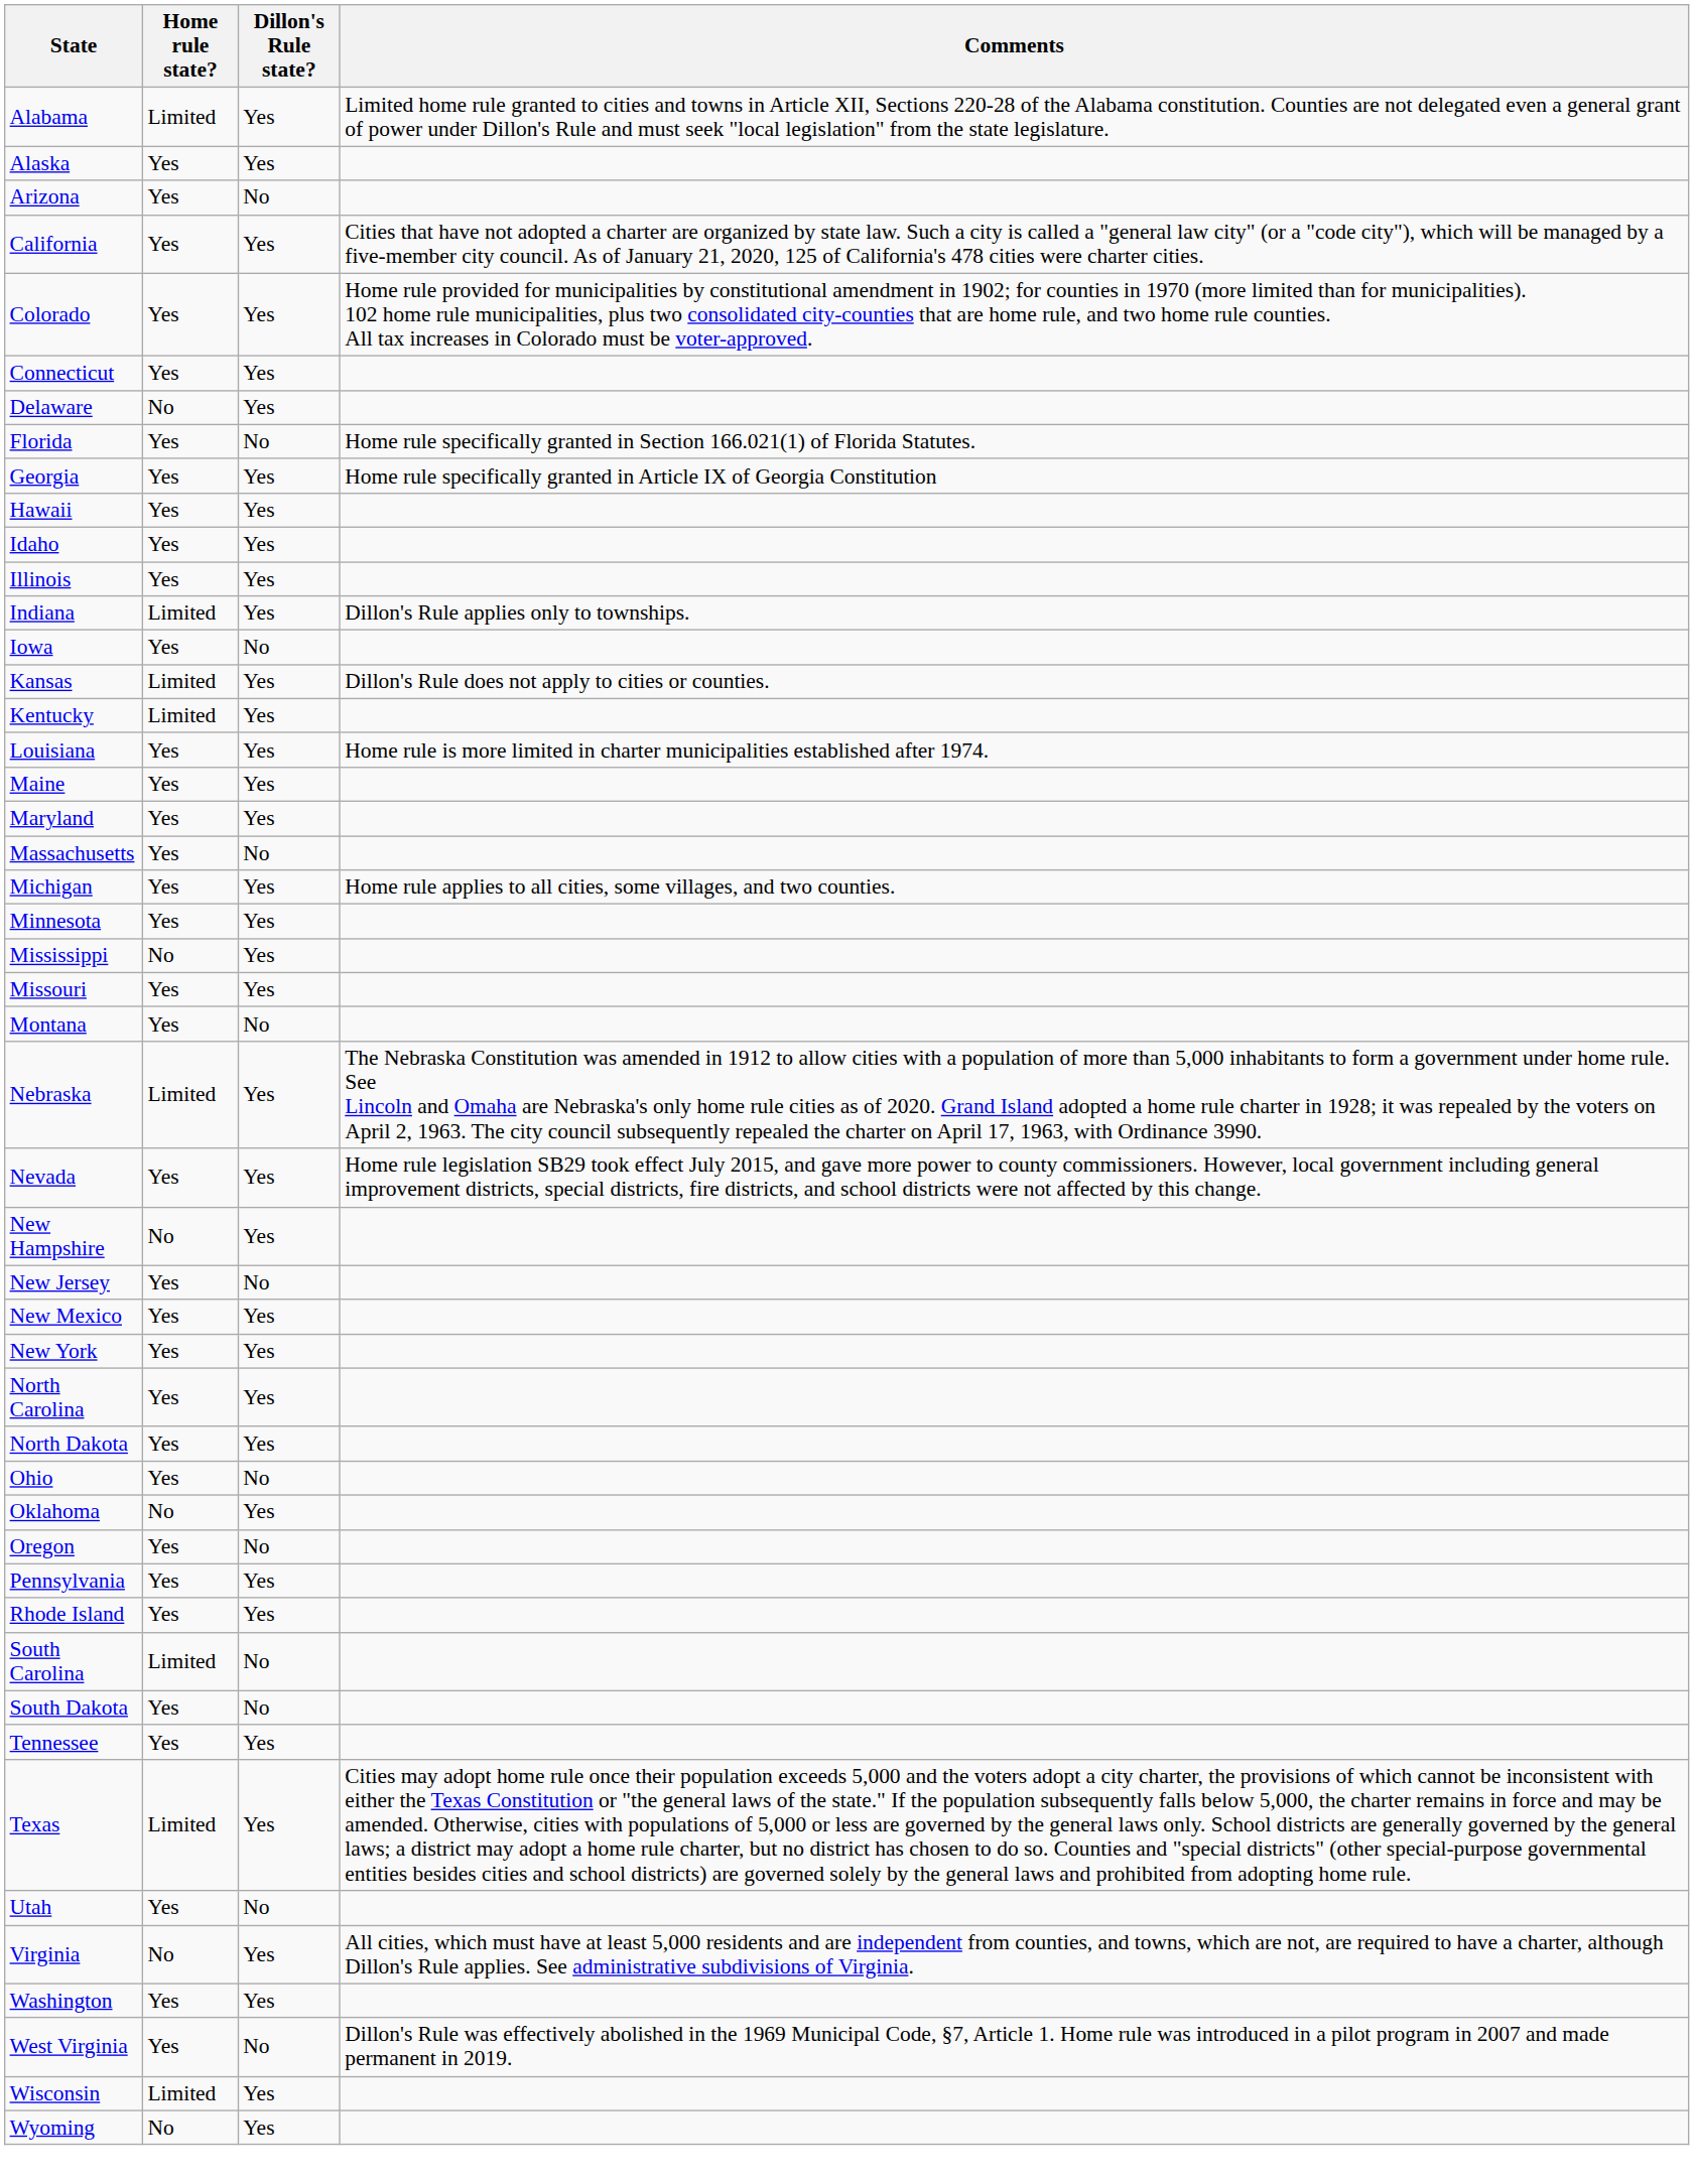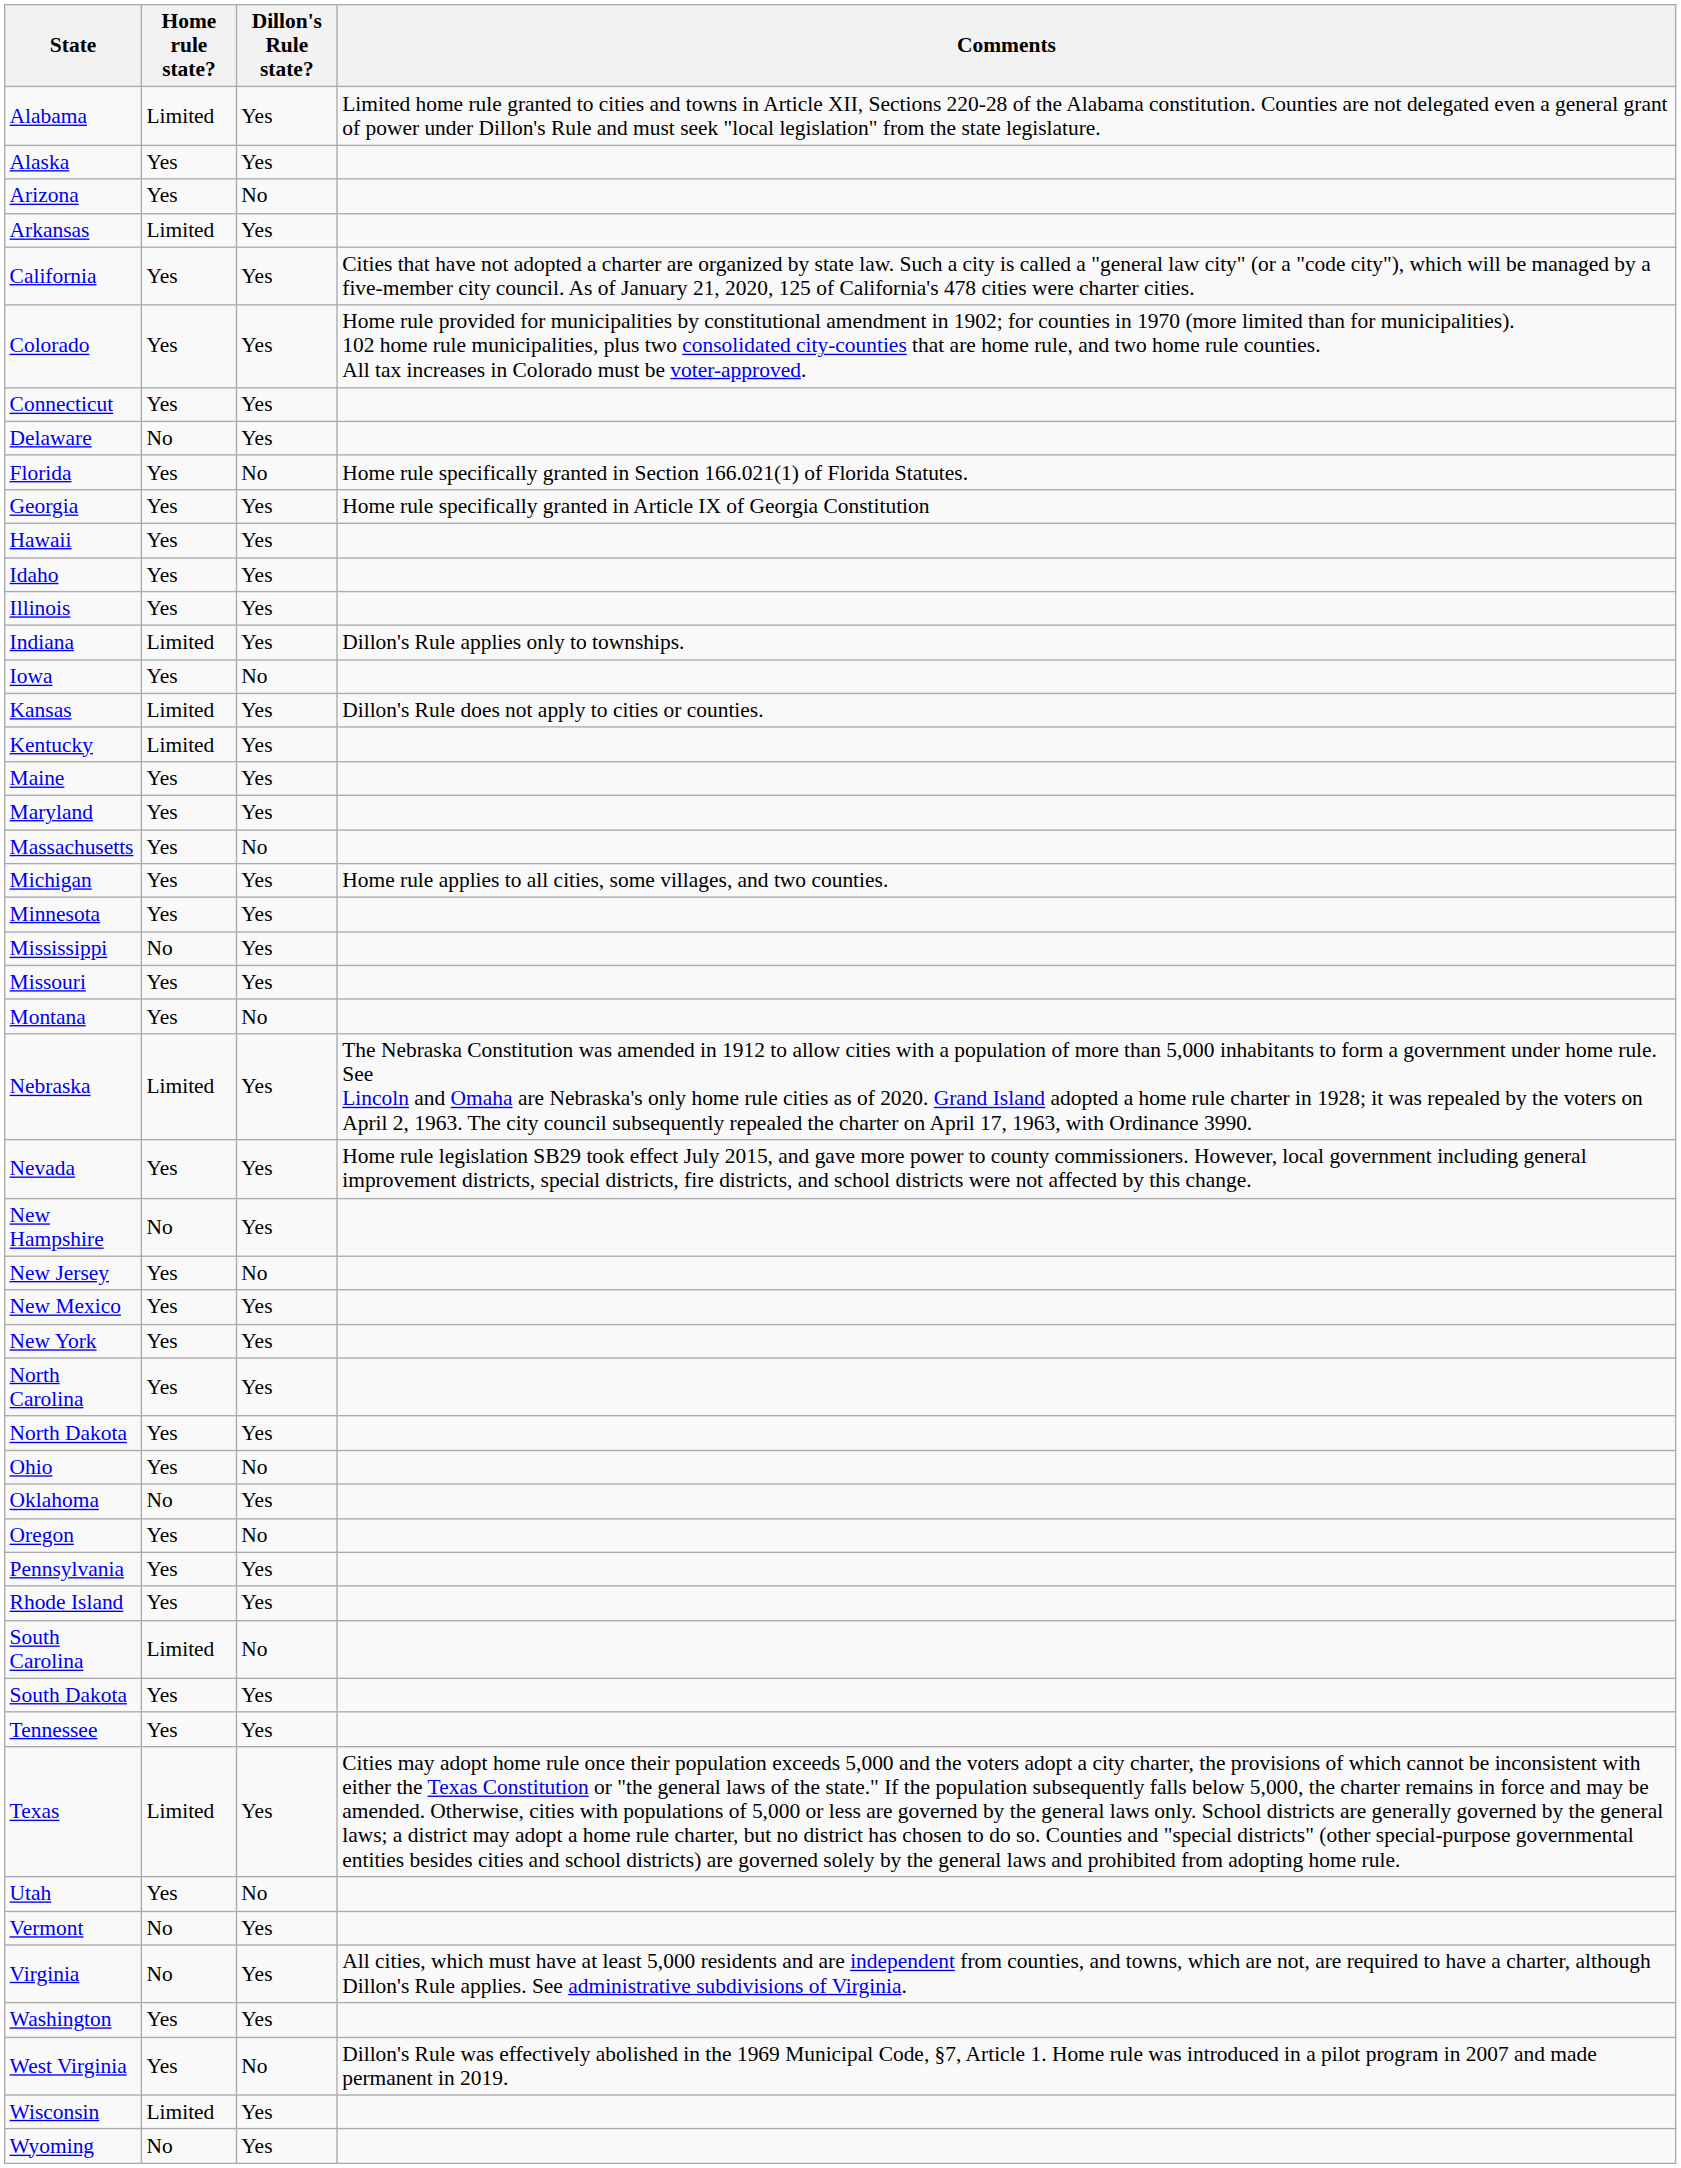+ row: Arkansas | Limited | Yes
- row: Louisiana | Yes | Yes | Home rule is more limited in charter municipalities established after 1974.
South Dakota | Dillon's Rule state?: No -> Yes
+ row: Vermont | No | Yes
